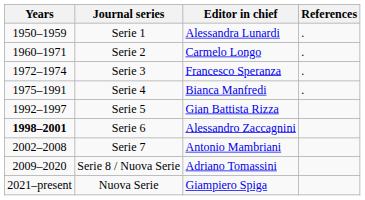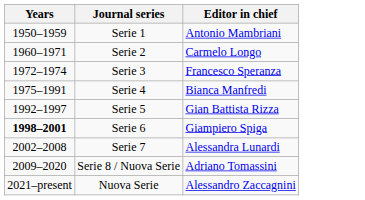- column: References | . | . | . | .
Serie 1 | Editor in chief: Alessandra Lunardi -> Antonio Mambriani
Serie 6 | Editor in chief: Alessandro Zaccagnini -> Giampiero Spiga
Serie 7 | Editor in chief: Antonio Mambriani -> Alessandra Lunardi
Nuova Serie | Editor in chief: Giampiero Spiga -> Alessandro Zaccagnini
